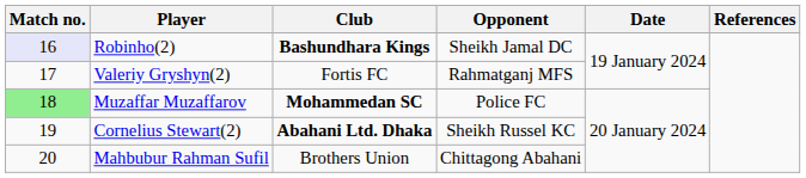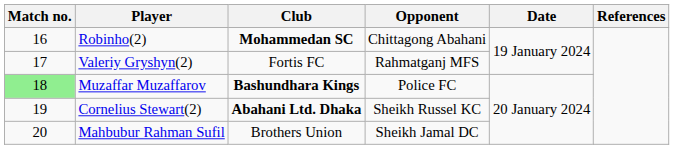Robinho(2) | Match no.: lavender background -> no background
Robinho(2) | Club: Bashundhara Kings -> Mohammedan SC
Robinho(2) | Opponent: Sheikh Jamal DC -> Chittagong Abahani
Muzaffar Muzaffarov | Club: Mohammedan SC -> Bashundhara Kings
Mahbubur Rahman Sufil | Opponent: Chittagong Abahani -> Sheikh Jamal DC
